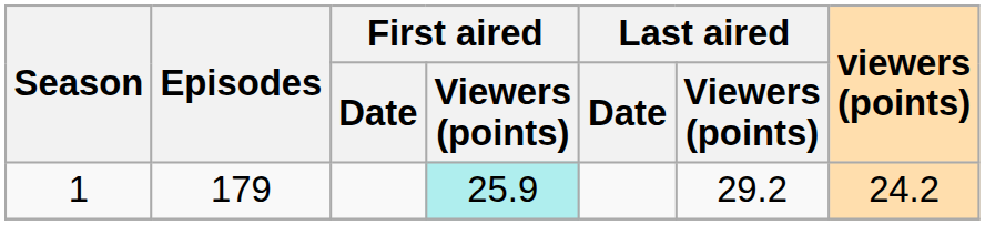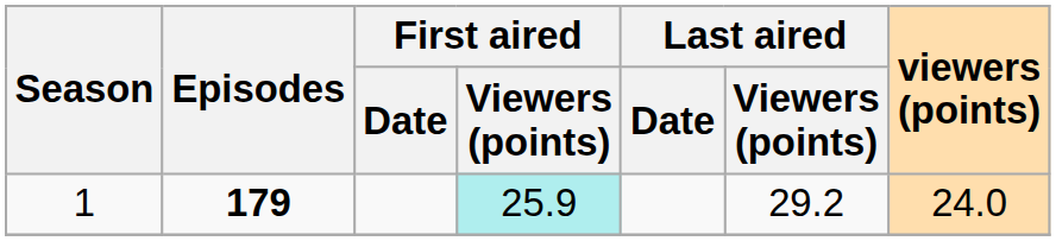1 | Episodes: normal -> bold
1 | viewers (points): 24.2 -> 24.0
